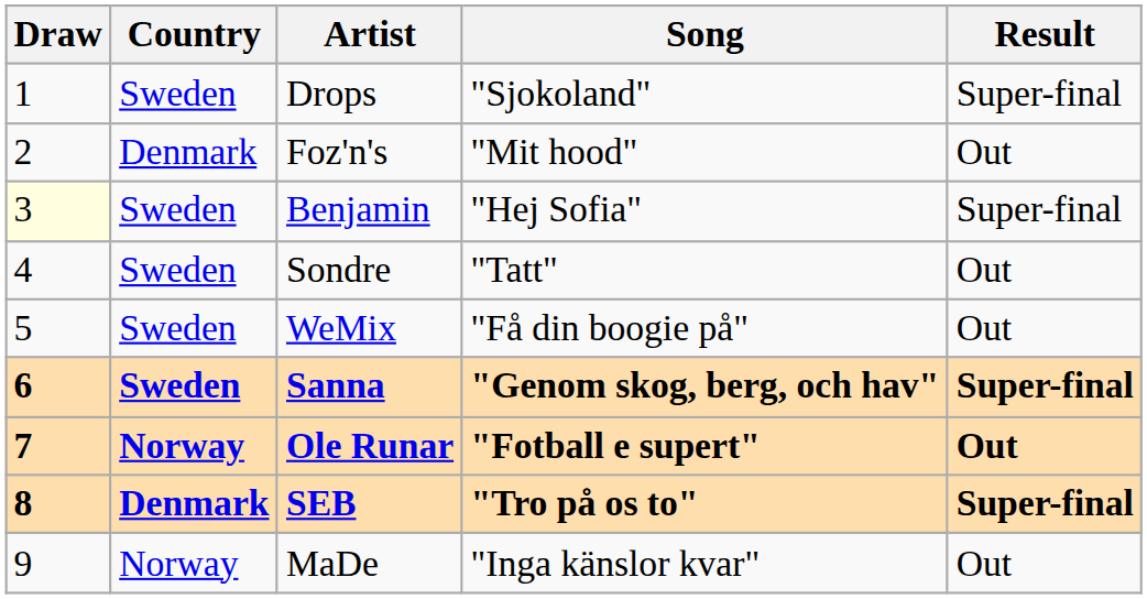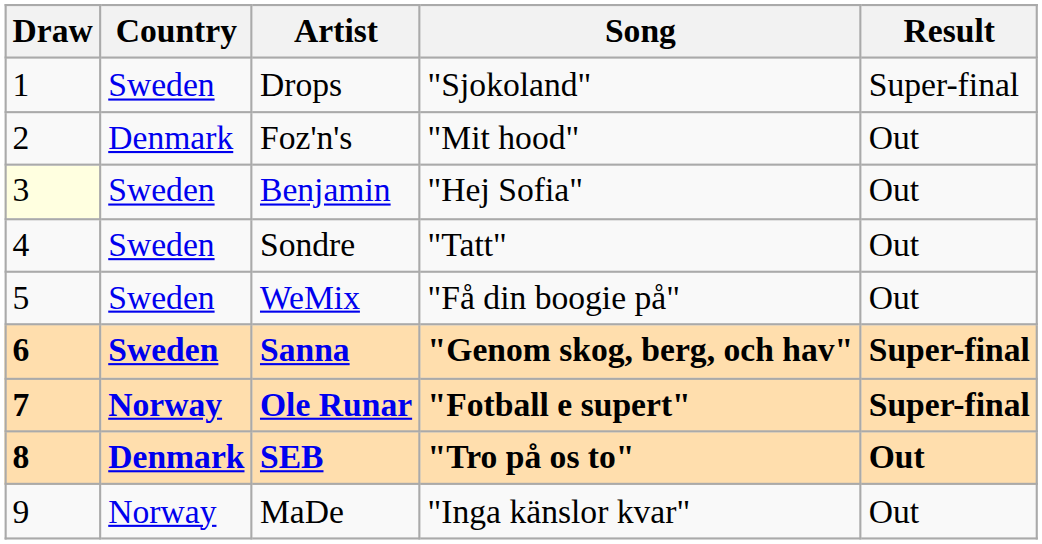Benjamin | Result: Super-final -> Out
Ole Runar | Result: Out -> Super-final
SEB | Result: Super-final -> Out
